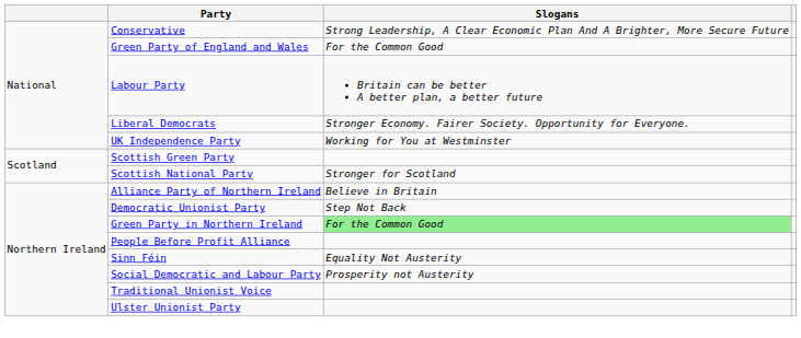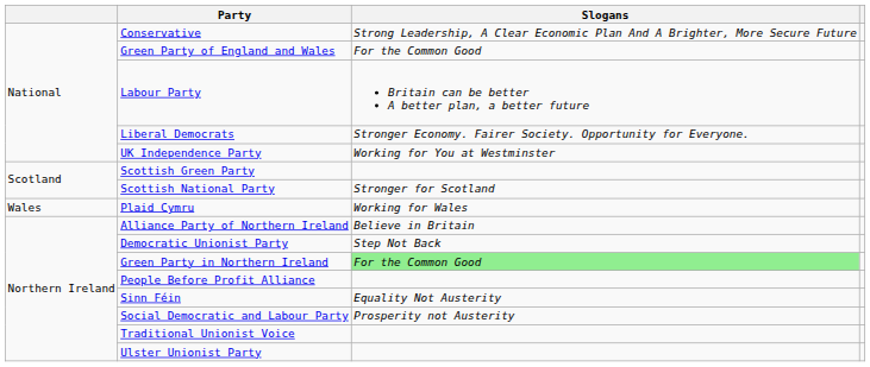+ row: Wales | Plaid Cymru | Working for Wales
